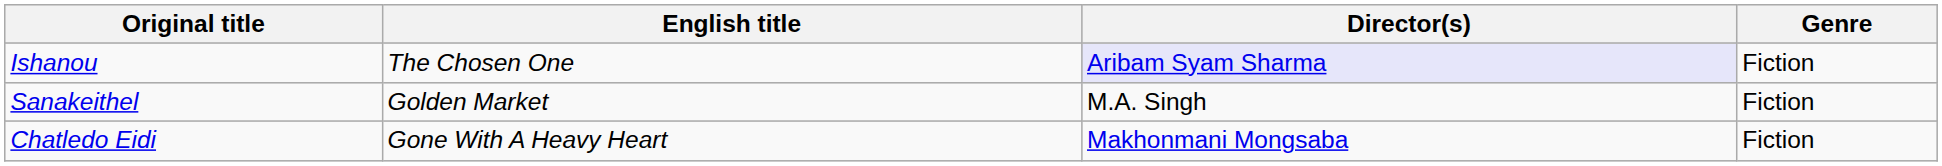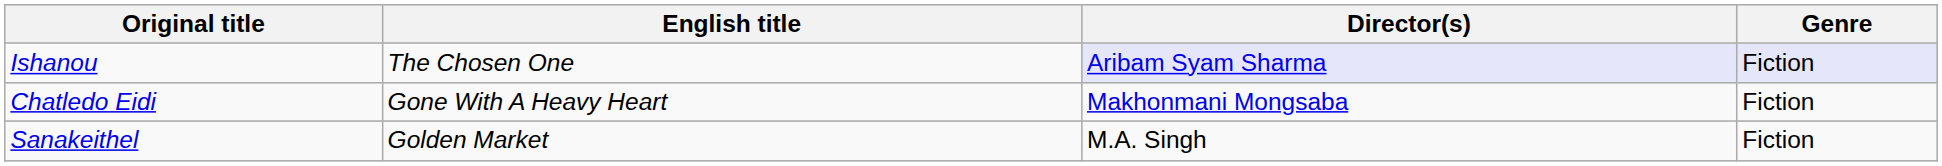Ishanou | Genre: no background -> lavender background
rows swapped: Sanakeithel <-> Chatledo Eidi
